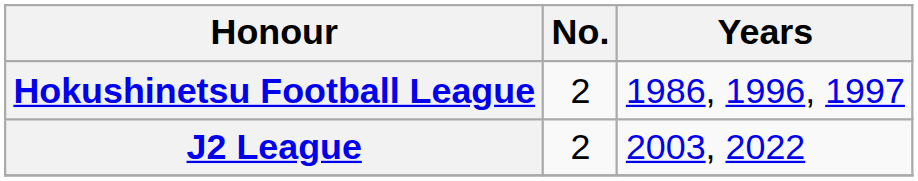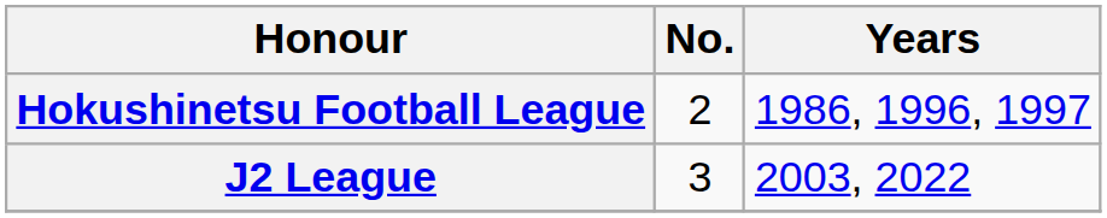J2 League | No.: 2 -> 3
